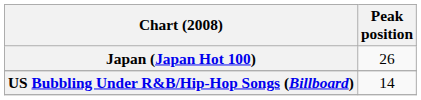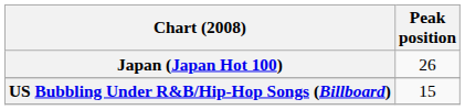US Bubbling Under R&B/Hip-Hop Songs (Billboard) | Peak position: 14 -> 15
